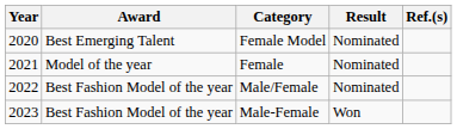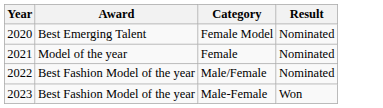- column: Ref.(s)
